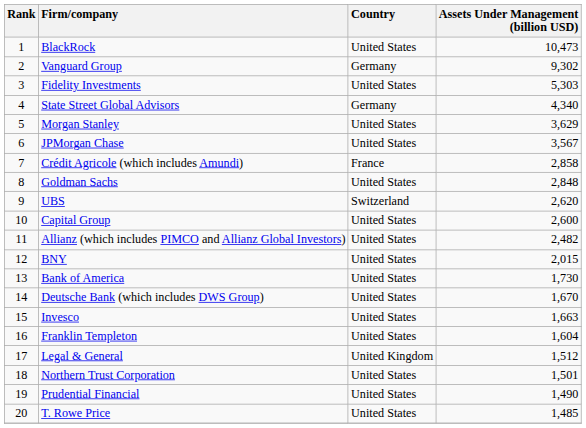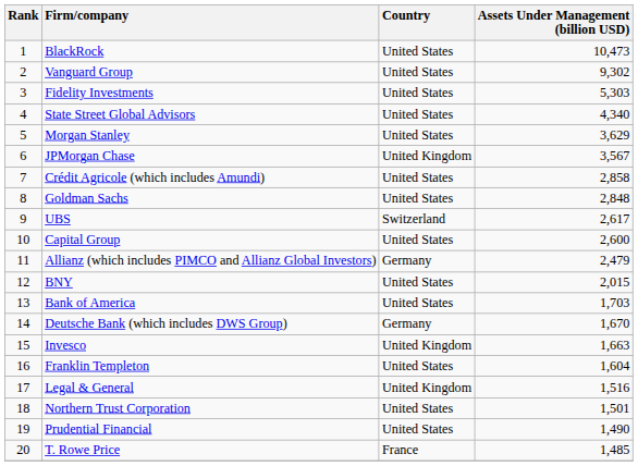Vanguard Group | Country: Germany -> United States
State Street Global Advisors | Country: Germany -> United States
JPMorgan Chase | Country: United States -> United Kingdom
Crédit Agricole (which includes Amundi) | Country: France -> United States
UBS | Assets Under Management (billion USD): 2,620 -> 2,617
Allianz (which includes PIMCO and Allianz Global Investors) | Country: United States -> Germany
Allianz (which includes PIMCO and Allianz Global Investors) | Assets Under Management (billion USD): 2,482 -> 2,479
Bank of America | Assets Under Management (billion USD): 1,730 -> 1,703
Deutsche Bank (which includes DWS Group) | Country: United States -> Germany
Invesco | Country: United States -> United Kingdom
Legal & General | Assets Under Management (billion USD): 1,512 -> 1,516
T. Rowe Price | Country: United States -> France
